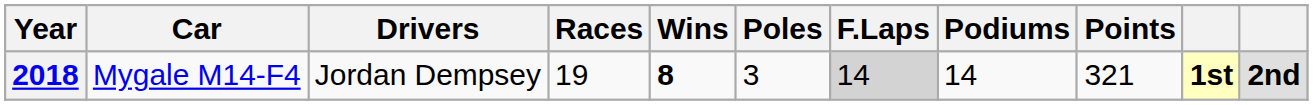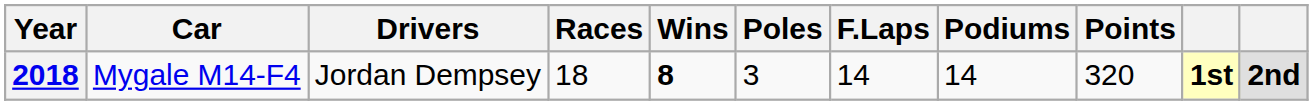2018 | Races: 19 -> 18
2018 | F.Laps: lightgrey background -> no background
2018 | Points: 321 -> 320
